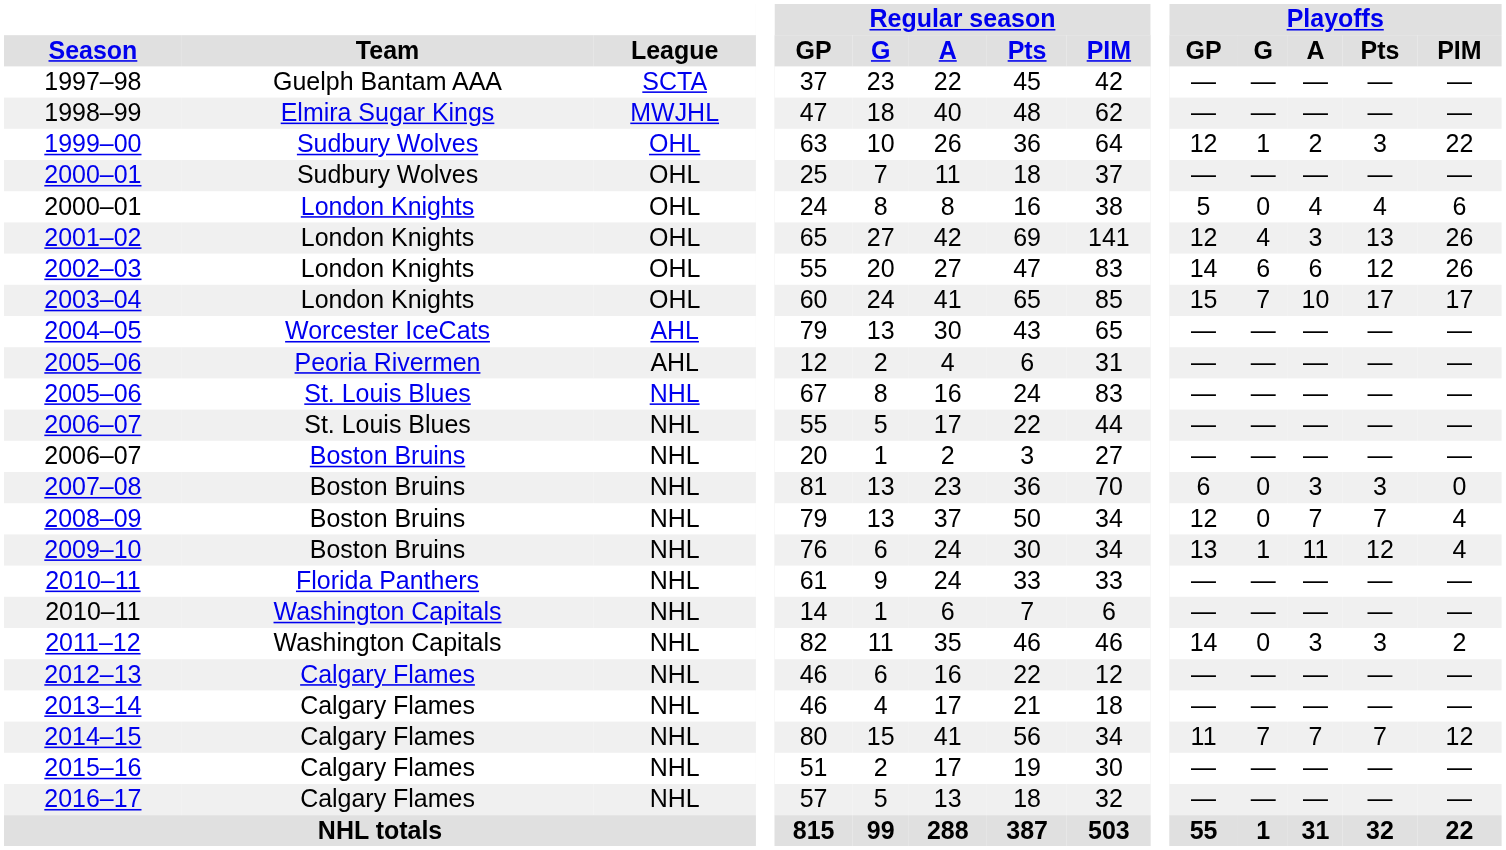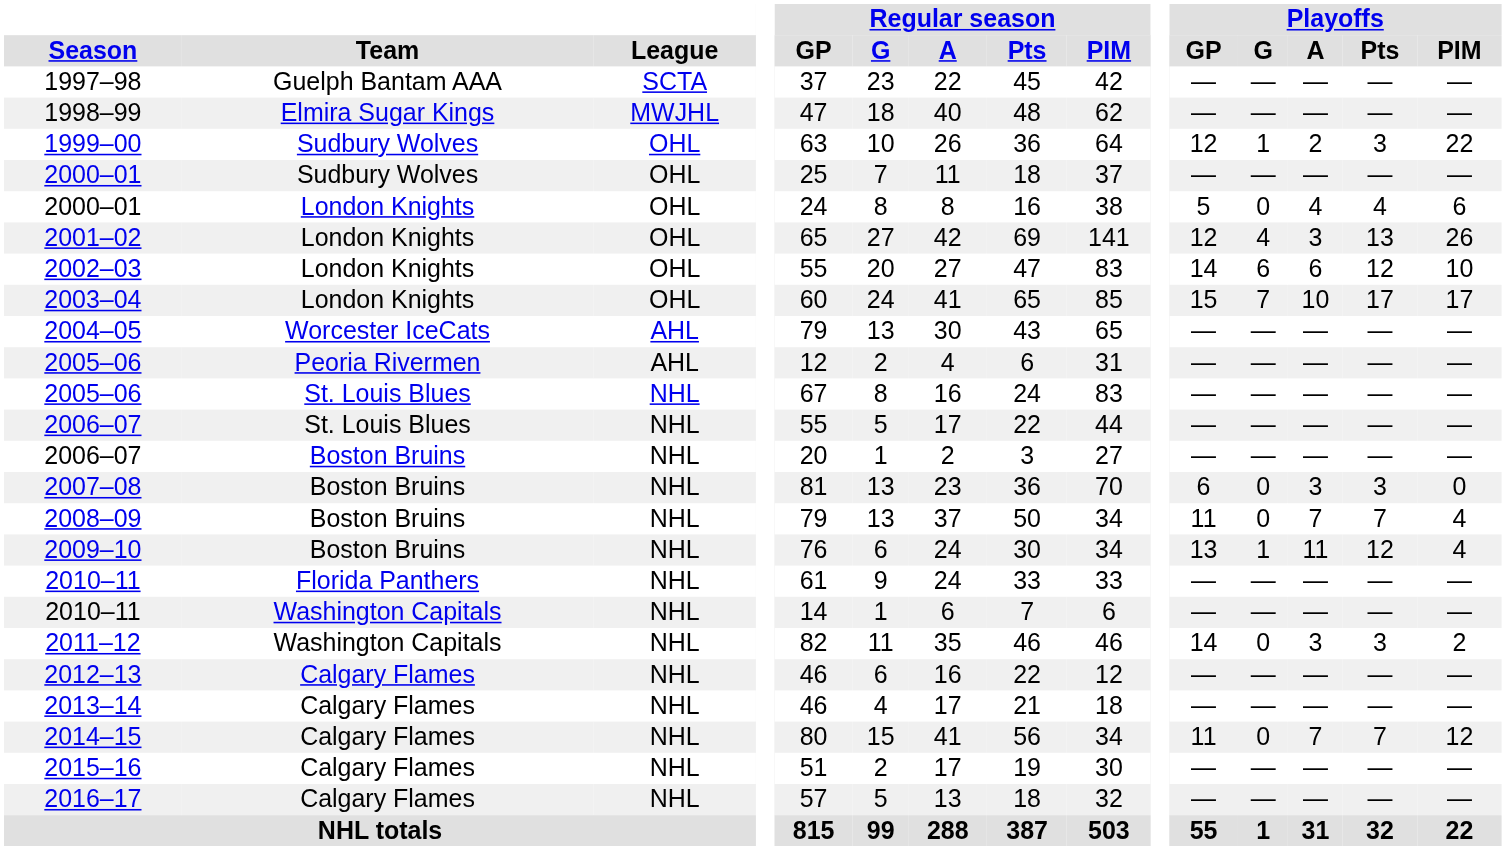2002–03 | Playoffs / PIM: 26 -> 10
2008–09 | Playoffs / GP: 12 -> 11
2014–15 | Playoffs / G: 7 -> 0
